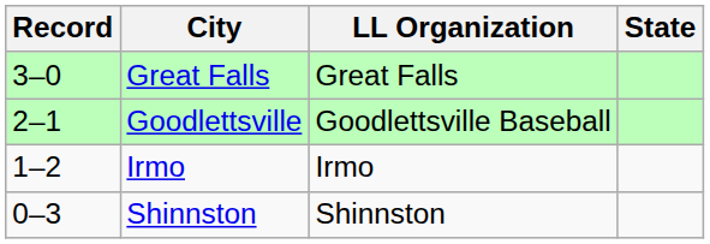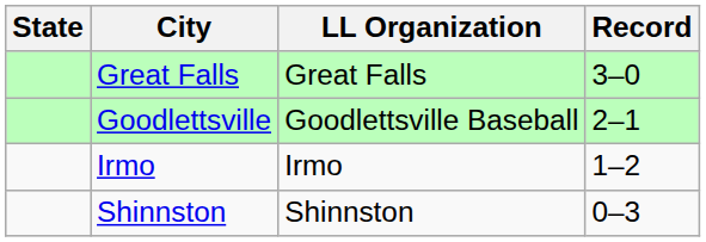columns swapped: State <-> Record
